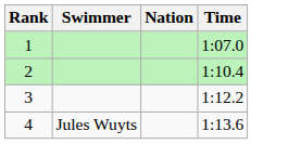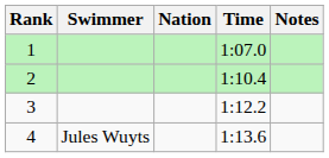+ column: Notes
